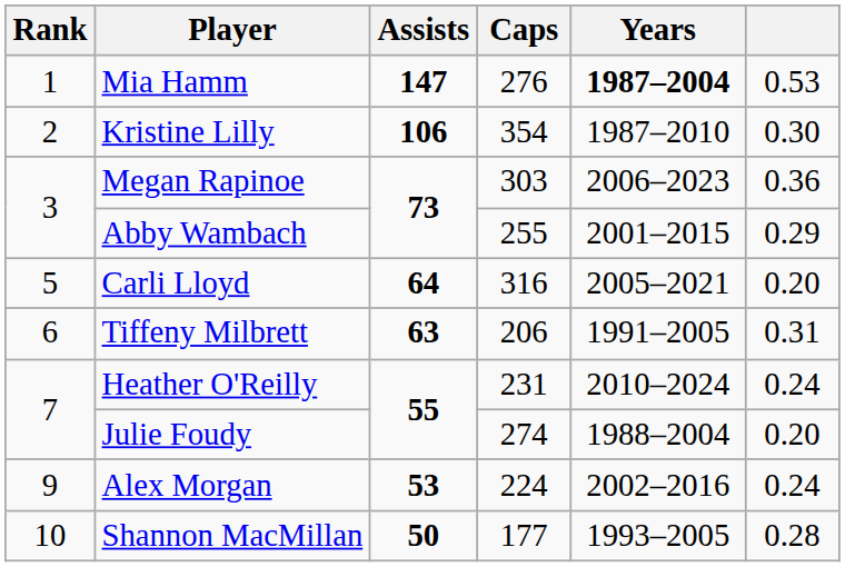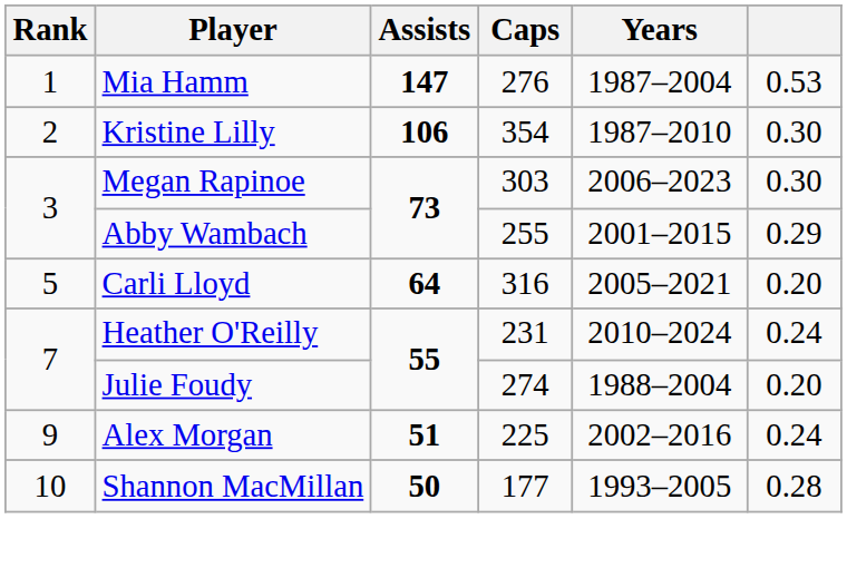Mia Hamm | Years: bold -> normal
Megan Rapinoe | column 6: 0.36 -> 0.30
- row: 6 | Tiffeny Milbrett | 63 | 206 | 1991–2005 | 0.31
Alex Morgan | Assists: 53 -> 51
Alex Morgan | Caps: 224 -> 225
